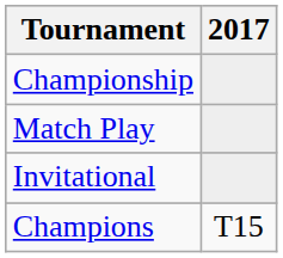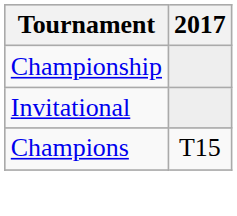- row: Match Play
